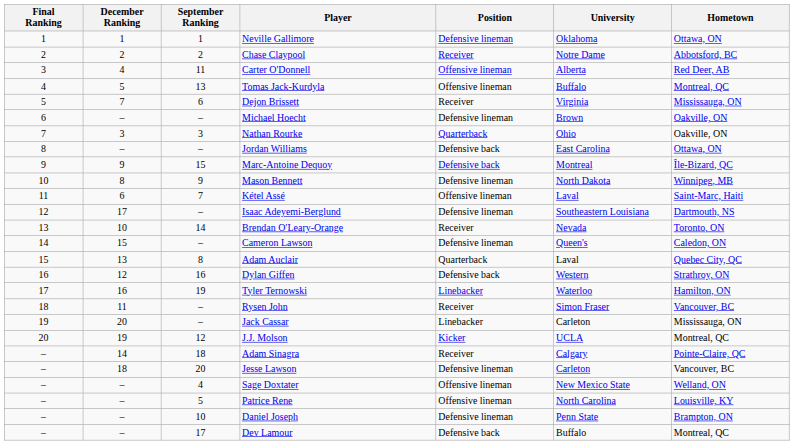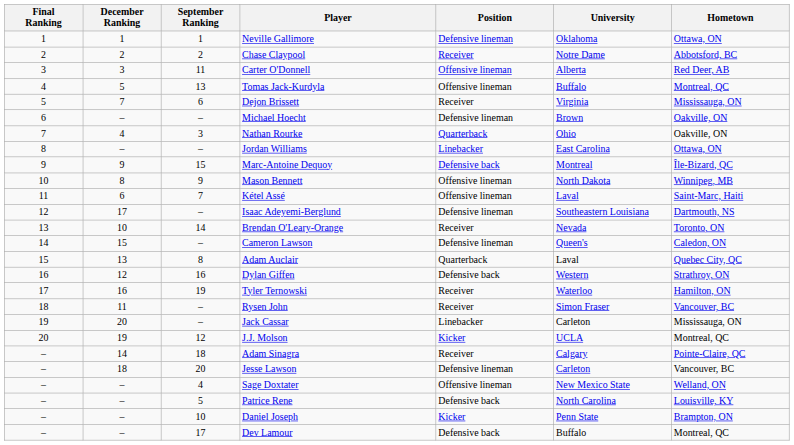Carter O'Donnell | December Ranking: 4 -> 3
Nathan Rourke | December Ranking: 3 -> 4
Jordan Williams | Position: Defensive back -> Linebacker
Mason Bennett | Position: Defensive lineman -> Offensive lineman
Tyler Ternowski | Position: Linebacker -> Receiver
Patrice Rene | Position: Offensive lineman -> Defensive back
Daniel Joseph | Position: Defensive lineman -> Kicker
